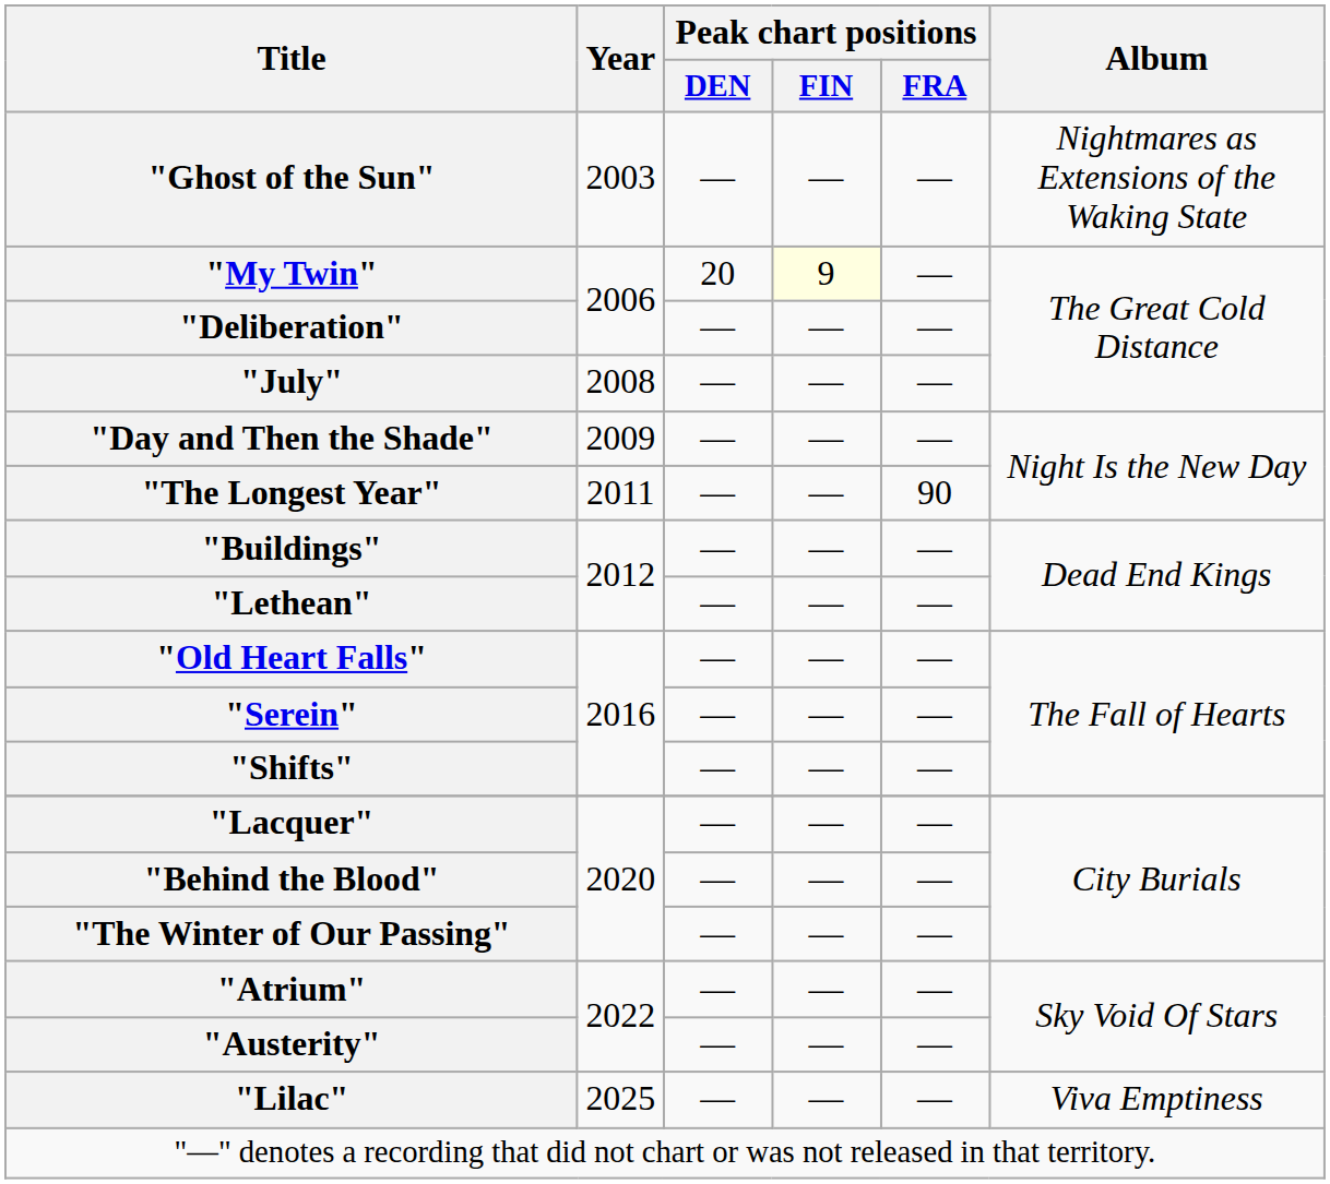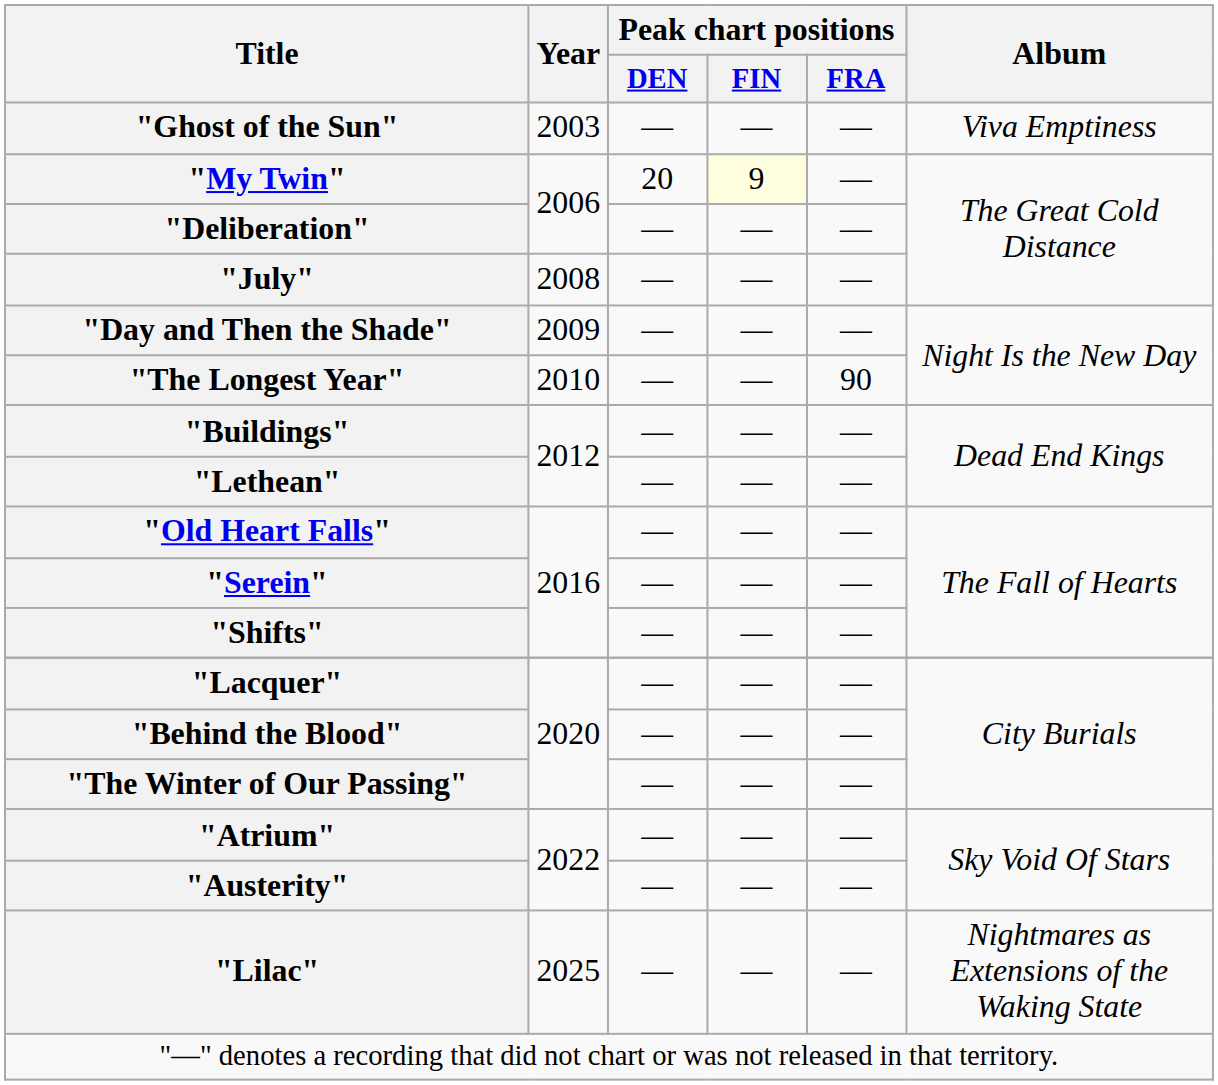"Ghost of the Sun" | Album: Nightmares as Extensions of the Waking State -> Viva Emptiness
"The Longest Year" | Year: 2011 -> 2010
"Lilac" | Album: Viva Emptiness -> Nightmares as Extensions of the Waking State
